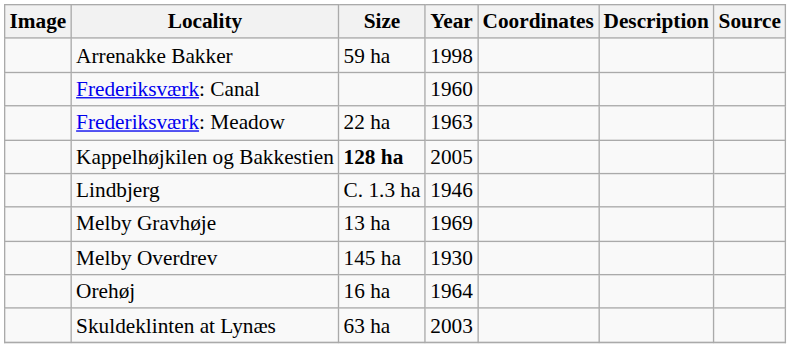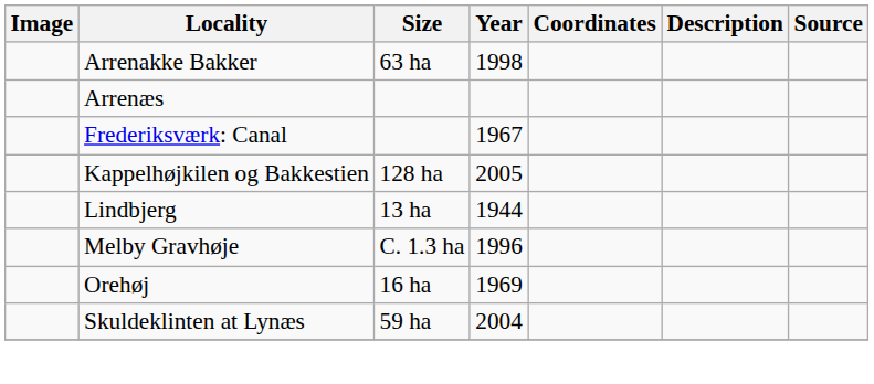Arrenakke Bakker | Size: 59 ha -> 63 ha
+ row: Arrenæs
Frederiksværk: Canal | Year: 1960 -> 1967
- row: Frederiksværk: Meadow | 22 ha | 1963
Kappelhøjkilen og Bakkestien | Size: bold -> normal
Lindbjerg | Size: C. 1.3 ha -> 13 ha
Lindbjerg | Year: 1946 -> 1944
Melby Gravhøje | Size: 13 ha -> C. 1.3 ha
Melby Gravhøje | Year: 1969 -> 1996
- row: Melby Overdrev | 145 ha | 1930
Orehøj | Year: 1964 -> 1969
Skuldeklinten at Lynæs | Size: 63 ha -> 59 ha
Skuldeklinten at Lynæs | Year: 2003 -> 2004
